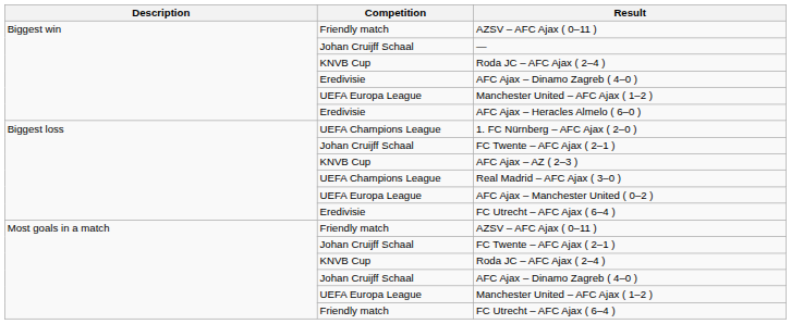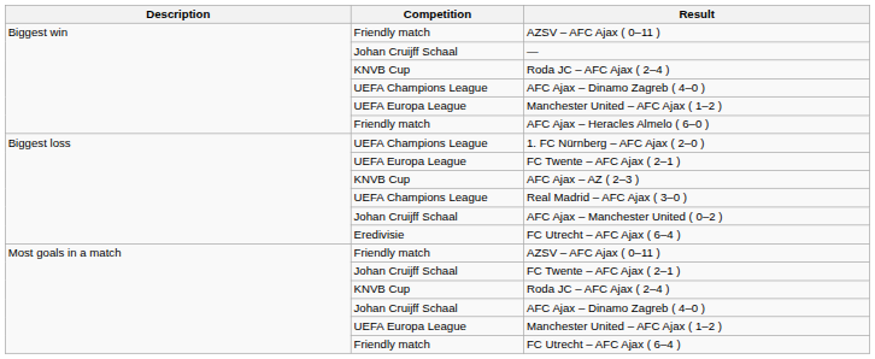Biggest win / AFC Ajax – Dinamo Zagreb ( 4–0 ) | Competition: Eredivisie -> UEFA Champions League
AFC Ajax – Heracles Almelo ( 6–0 ) | Competition: Eredivisie -> Friendly match
Biggest loss / FC Twente – AFC Ajax ( 2–1 ) | Competition: Johan Cruijff Schaal -> UEFA Europa League
AFC Ajax – Manchester United ( 0–2 ) | Competition: UEFA Europa League -> Johan Cruijff Schaal
